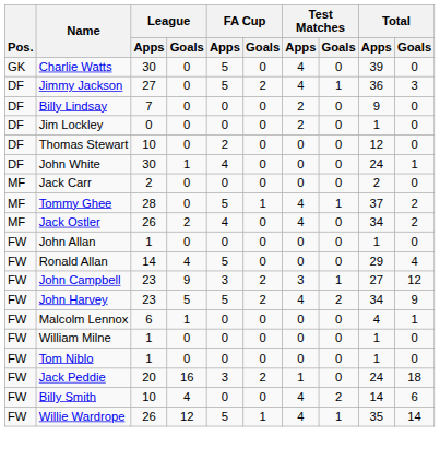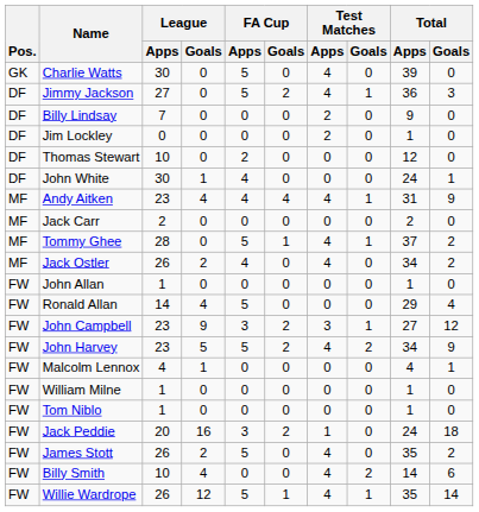+ row: MF | Andy Aitken | 23 | 4 | 4 | 4 | 4 | 1 | 31 | 9
Malcolm Lennox | League / Apps: 6 -> 4
+ row: FW | James Stott | 26 | 2 | 5 | 0 | 4 | 0 | 35 | 2
